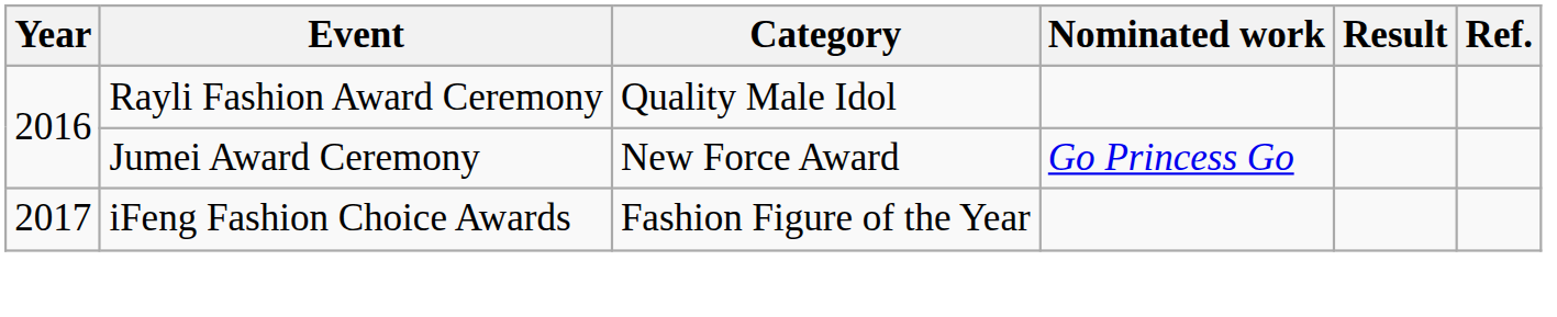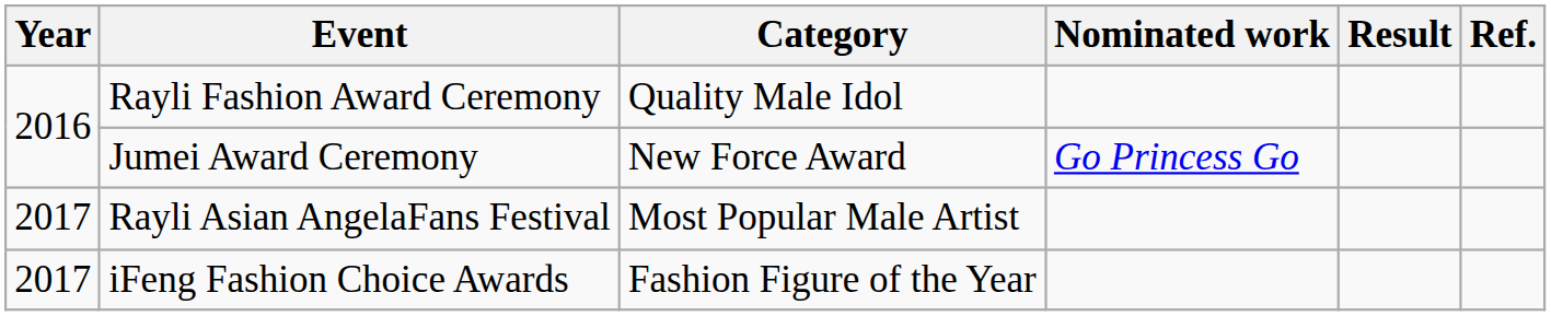+ row: 2017 | Rayli Asian AngelaFans Festival | Most Popular Male Artist
